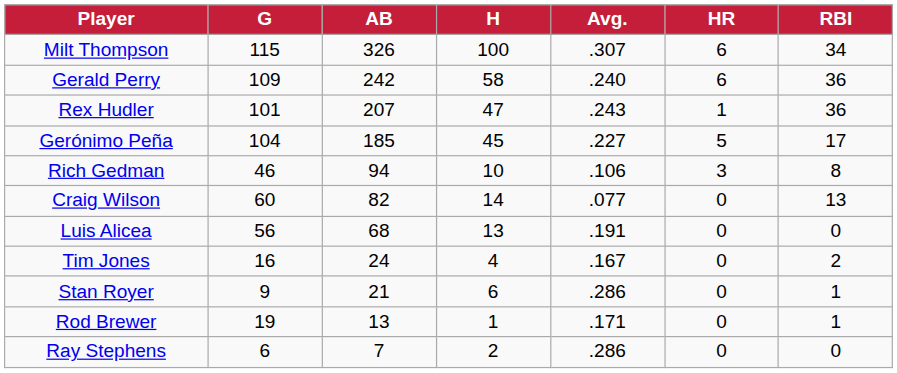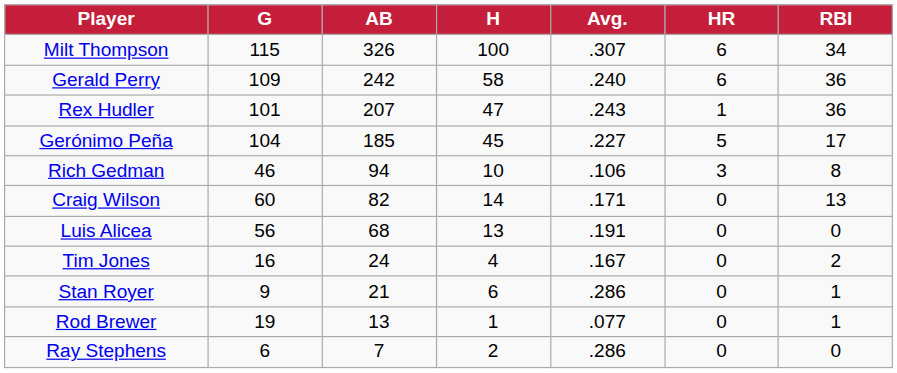Craig Wilson | Avg.: .077 -> .171
Rod Brewer | Avg.: .171 -> .077
